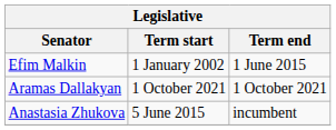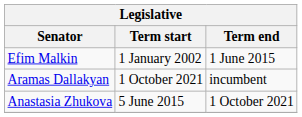Aramas Dallakyan | Term end: 1 October 2021 -> incumbent
Anastasia Zhukova | Term end: incumbent -> 1 October 2021
